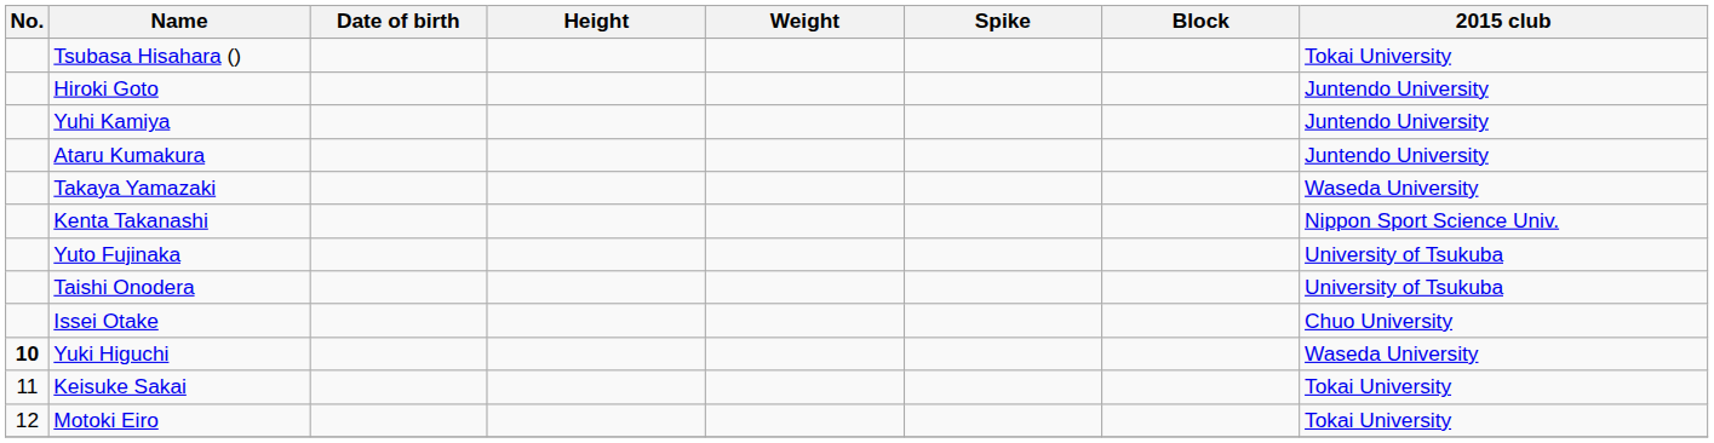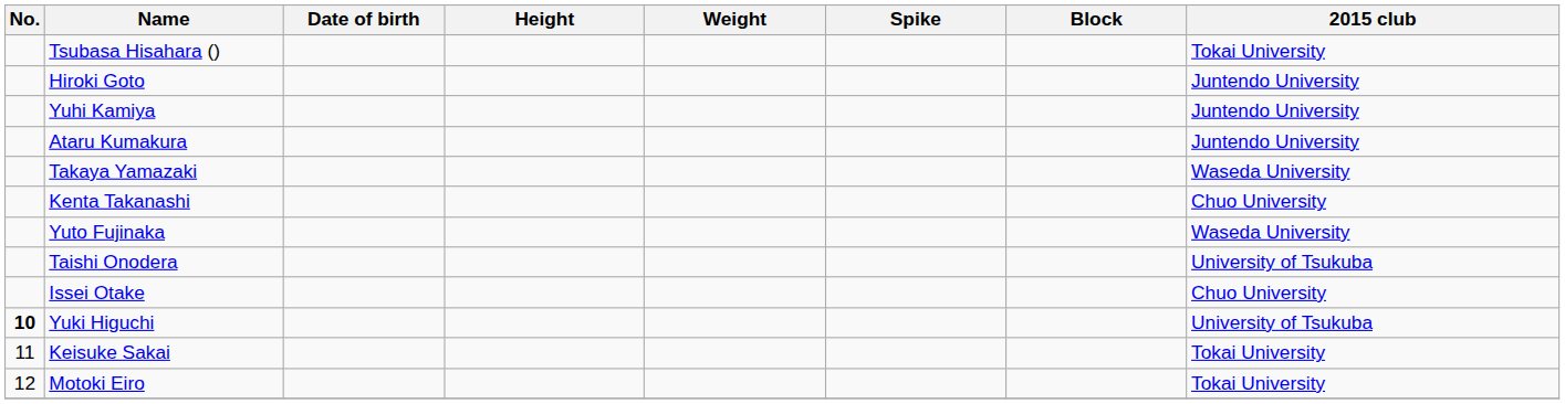Kenta Takanashi | 2015 club: Nippon Sport Science Univ. -> Chuo University
Yuto Fujinaka | 2015 club: University of Tsukuba -> Waseda University
Yuki Higuchi | 2015 club: Waseda University -> University of Tsukuba
